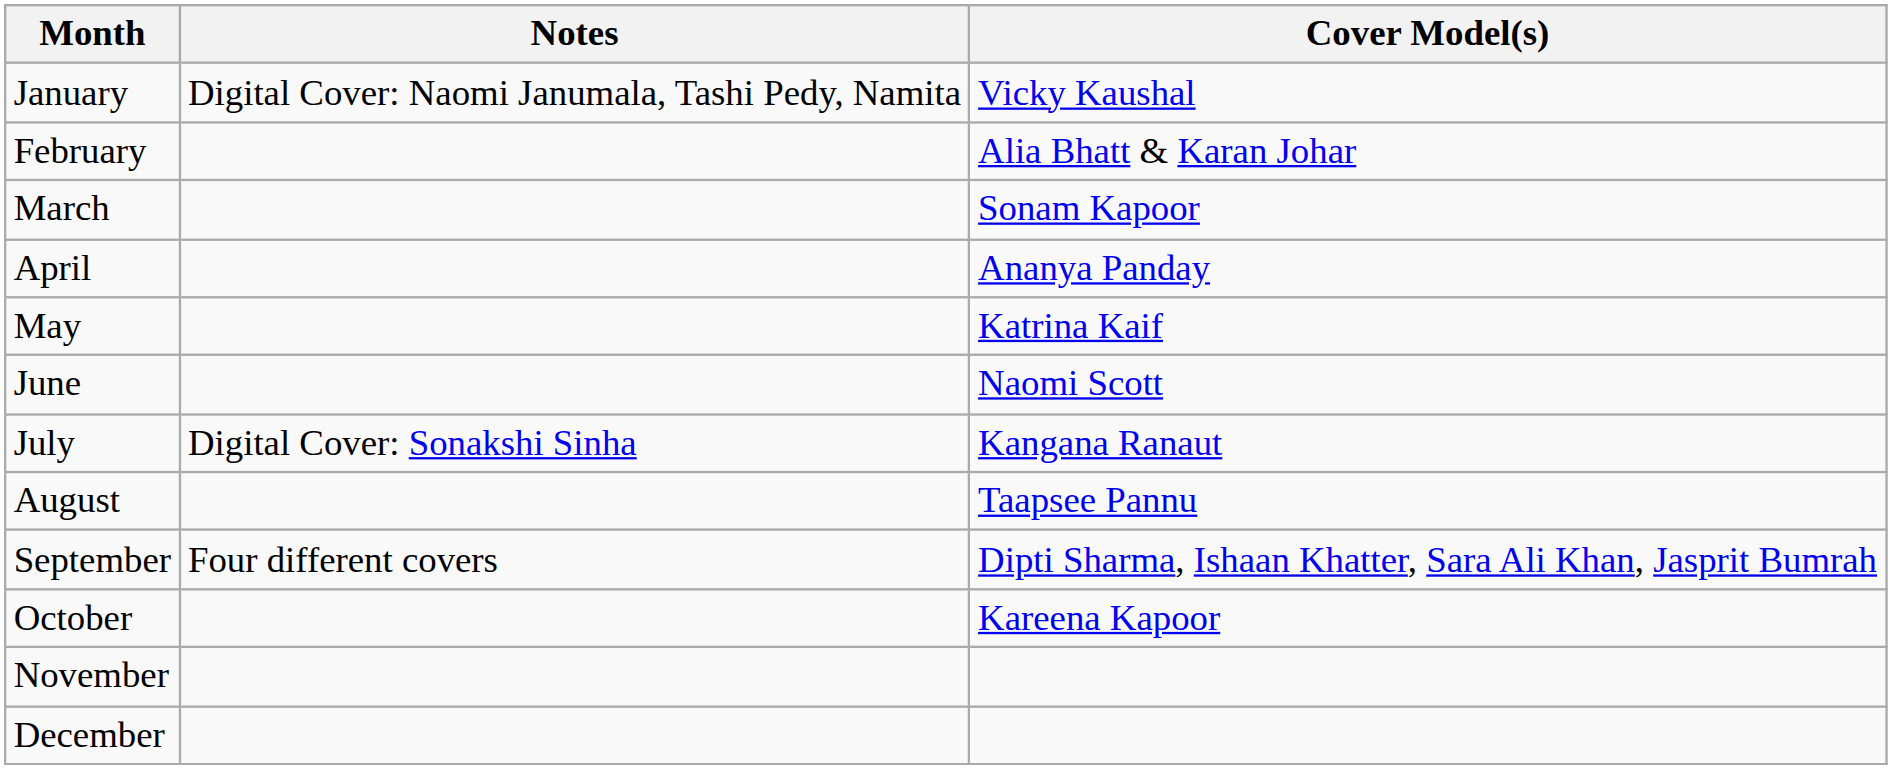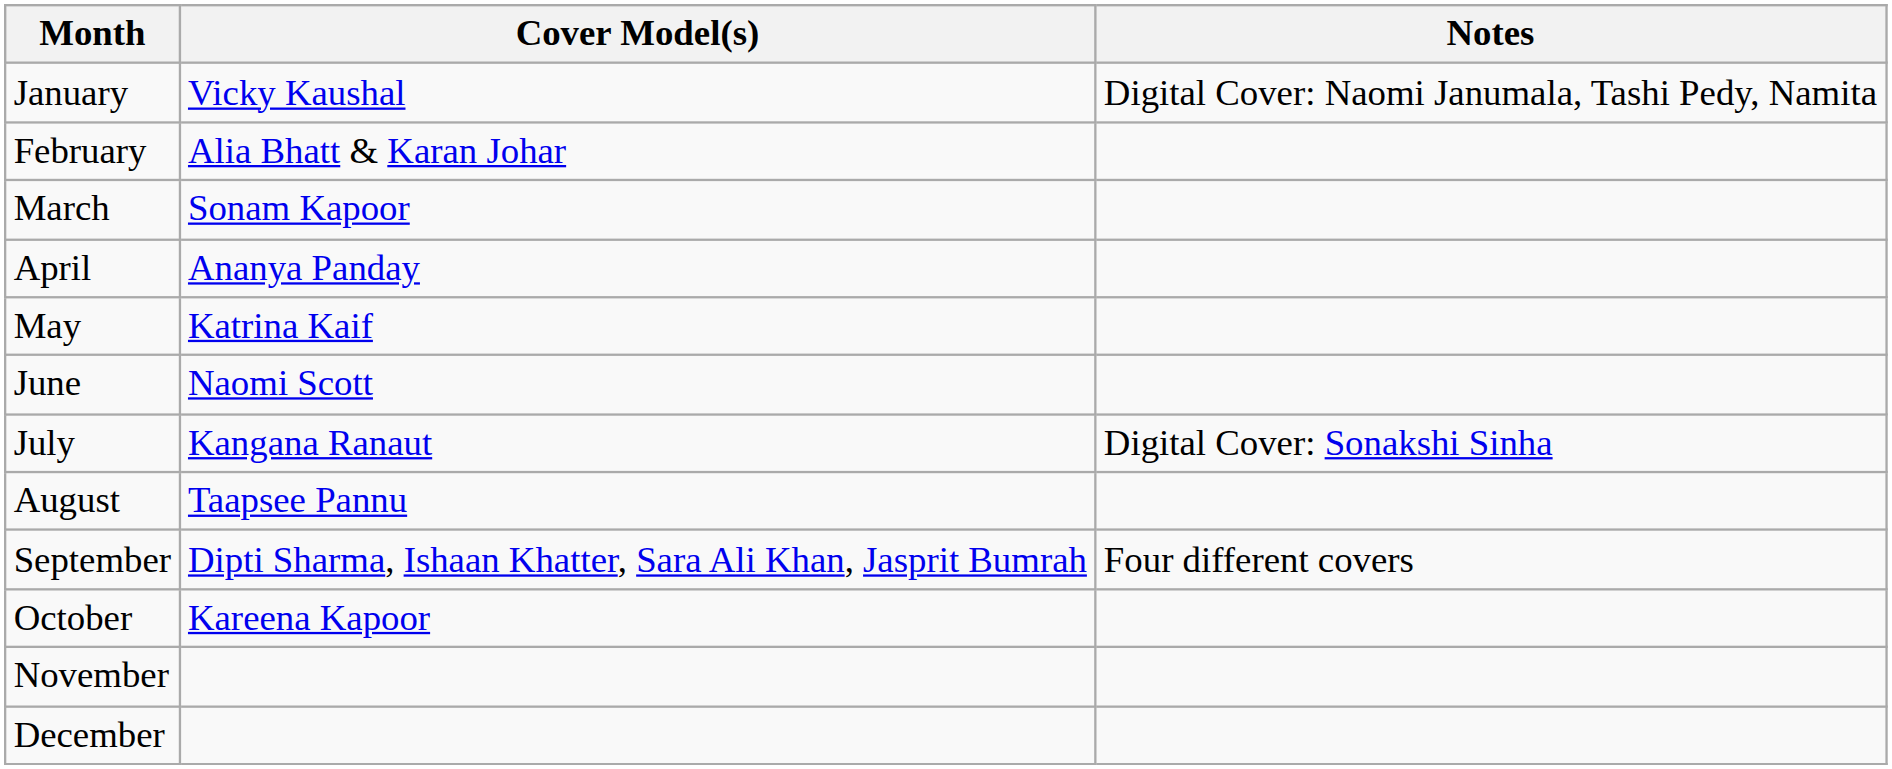columns swapped: Cover Model(s) <-> Notes
